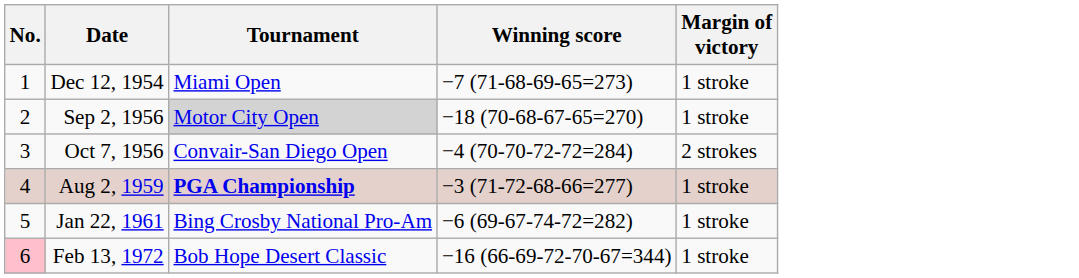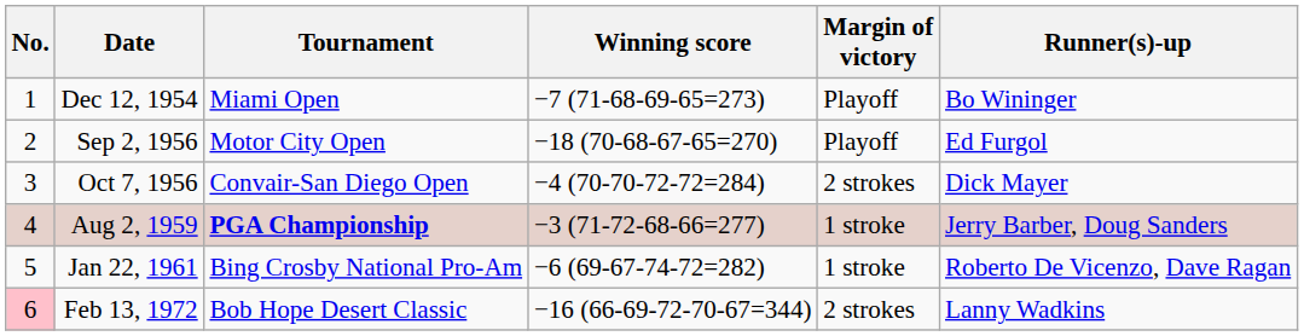+ column: Runner(s)-up | Bo Wininger | Ed Furgol | Dick Mayer | Jerry Barber, Doug Sanders | Roberto De Vicenzo, Dave Ragan | Lanny Wadkins
Dec 12, 1954 | Margin of victory: 1 stroke -> Playoff
Sep 2, 1956 | Tournament: lightgrey background -> no background
Sep 2, 1956 | Margin of victory: 1 stroke -> Playoff
Feb 13, 1972 | Margin of victory: 1 stroke -> 2 strokes
